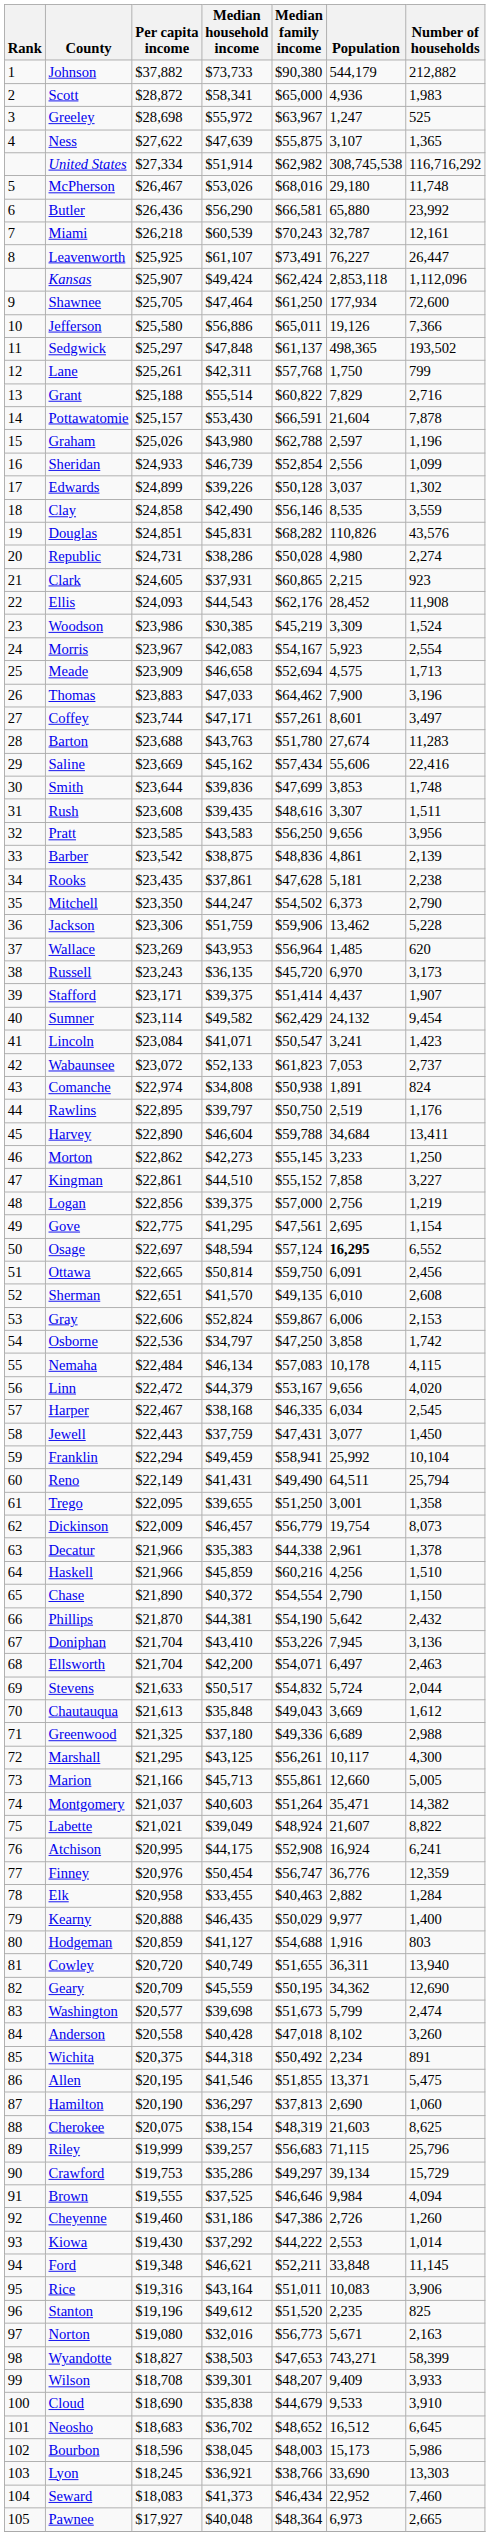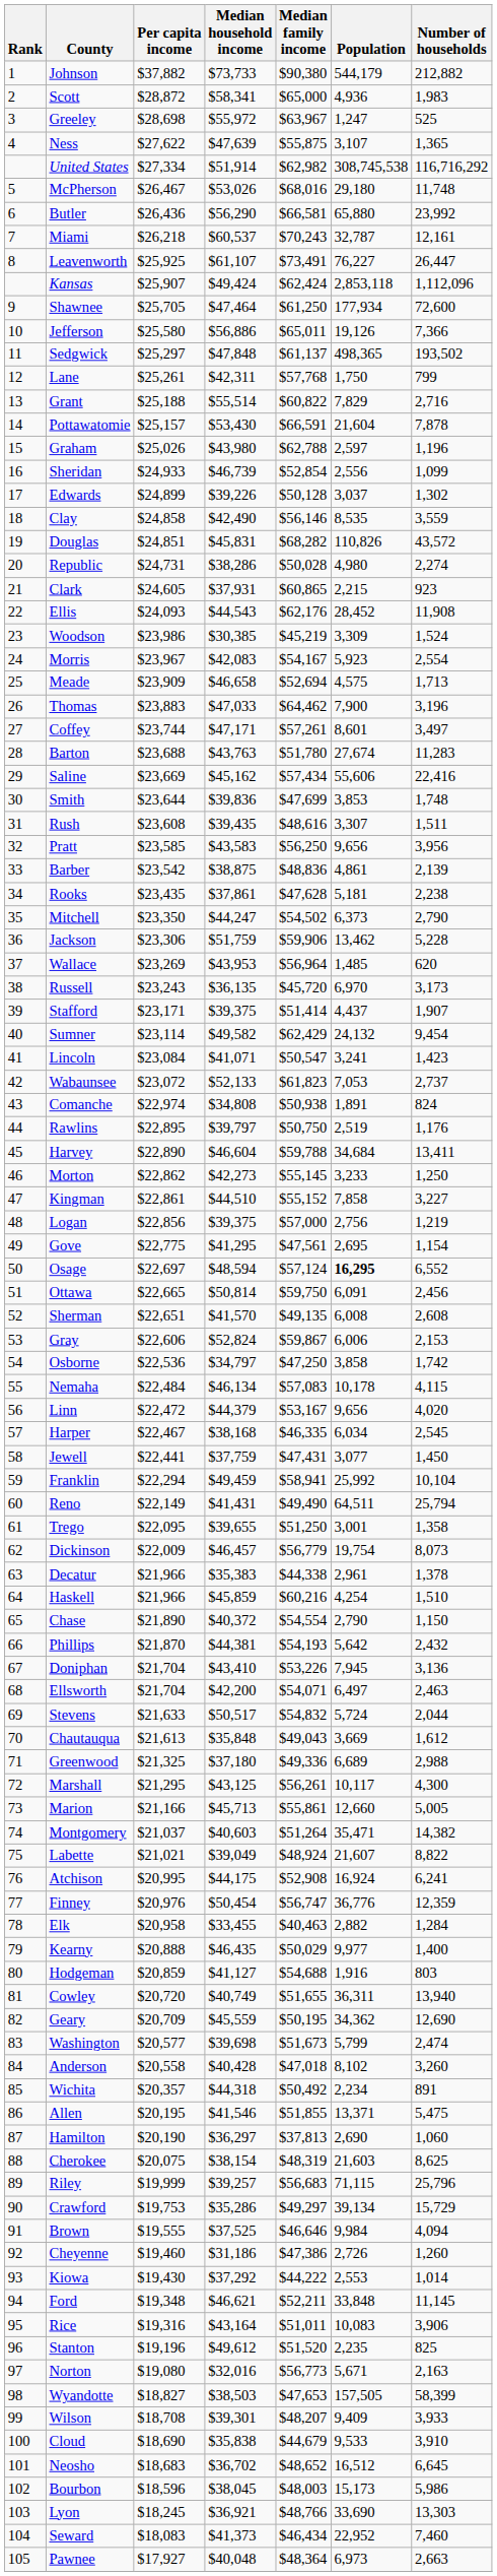Miami | Median household income: $60,539 -> $60,537
Douglas | Number of households: 43,576 -> 43,572
Sherman | Population: 6,010 -> 6,008
Jewell | Per capita income: $22,443 -> $22,441
Haskell | Population: 4,256 -> 4,254
Phillips | Median family income: $54,190 -> $54,193
Wichita | Per capita income: $20,375 -> $20,357
Wyandotte | Population: 743,271 -> 157,505
Lyon | Median family income: $38,766 -> $48,766
Pawnee | Number of households: 2,665 -> 2,663
